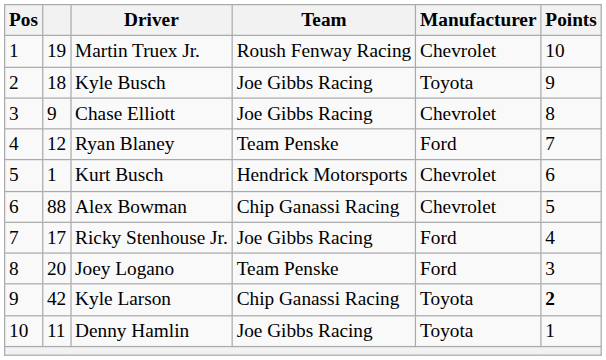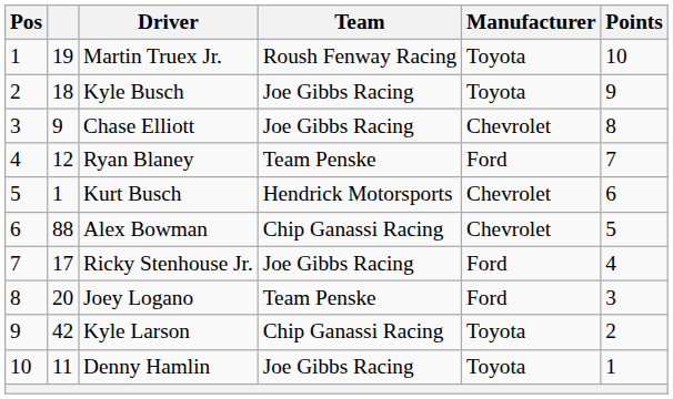Martin Truex Jr. | Manufacturer: Chevrolet -> Toyota
Kyle Larson | Points: bold -> normal
